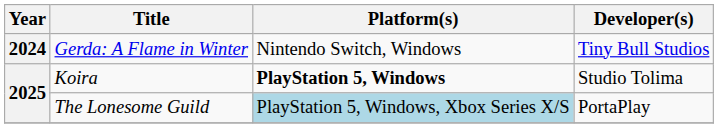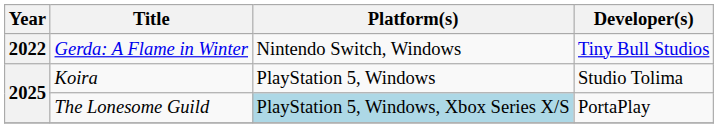Gerda: A Flame in Winter | Year: 2024 -> 2022
Koira | Platform(s): bold -> normal
